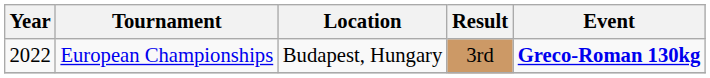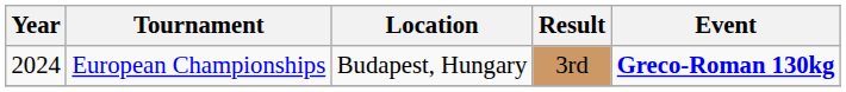European Championships | Year: 2022 -> 2024
